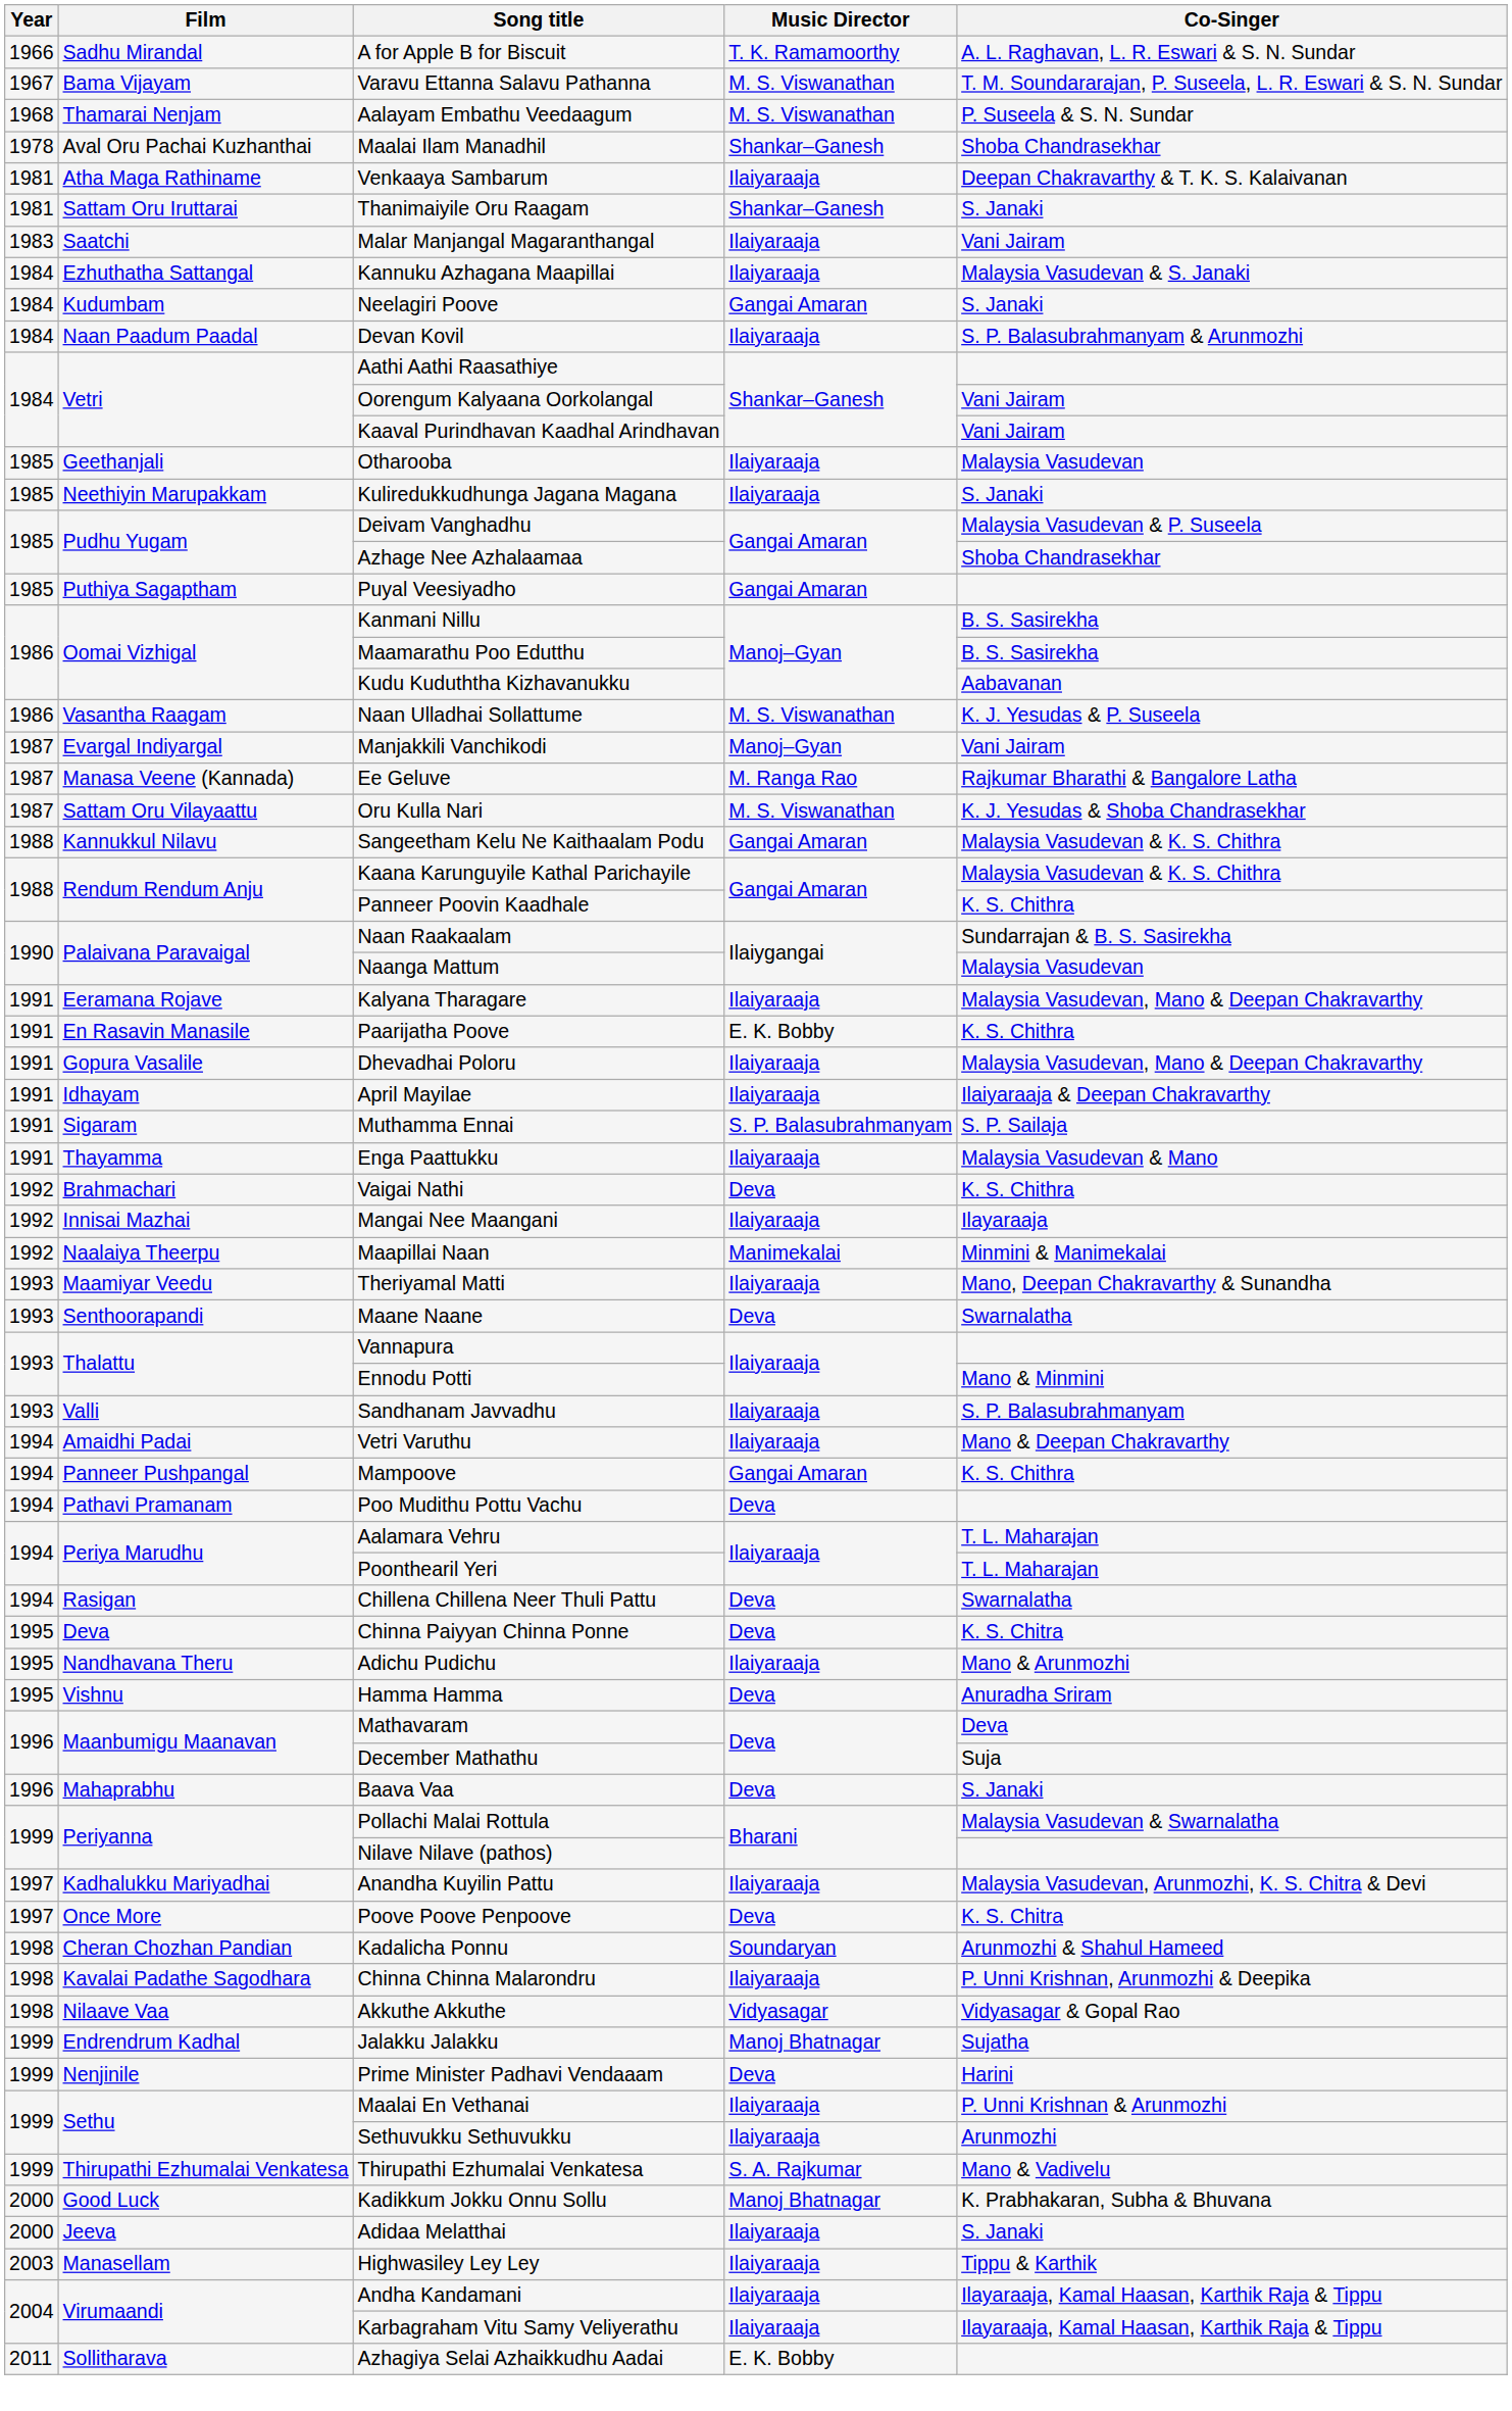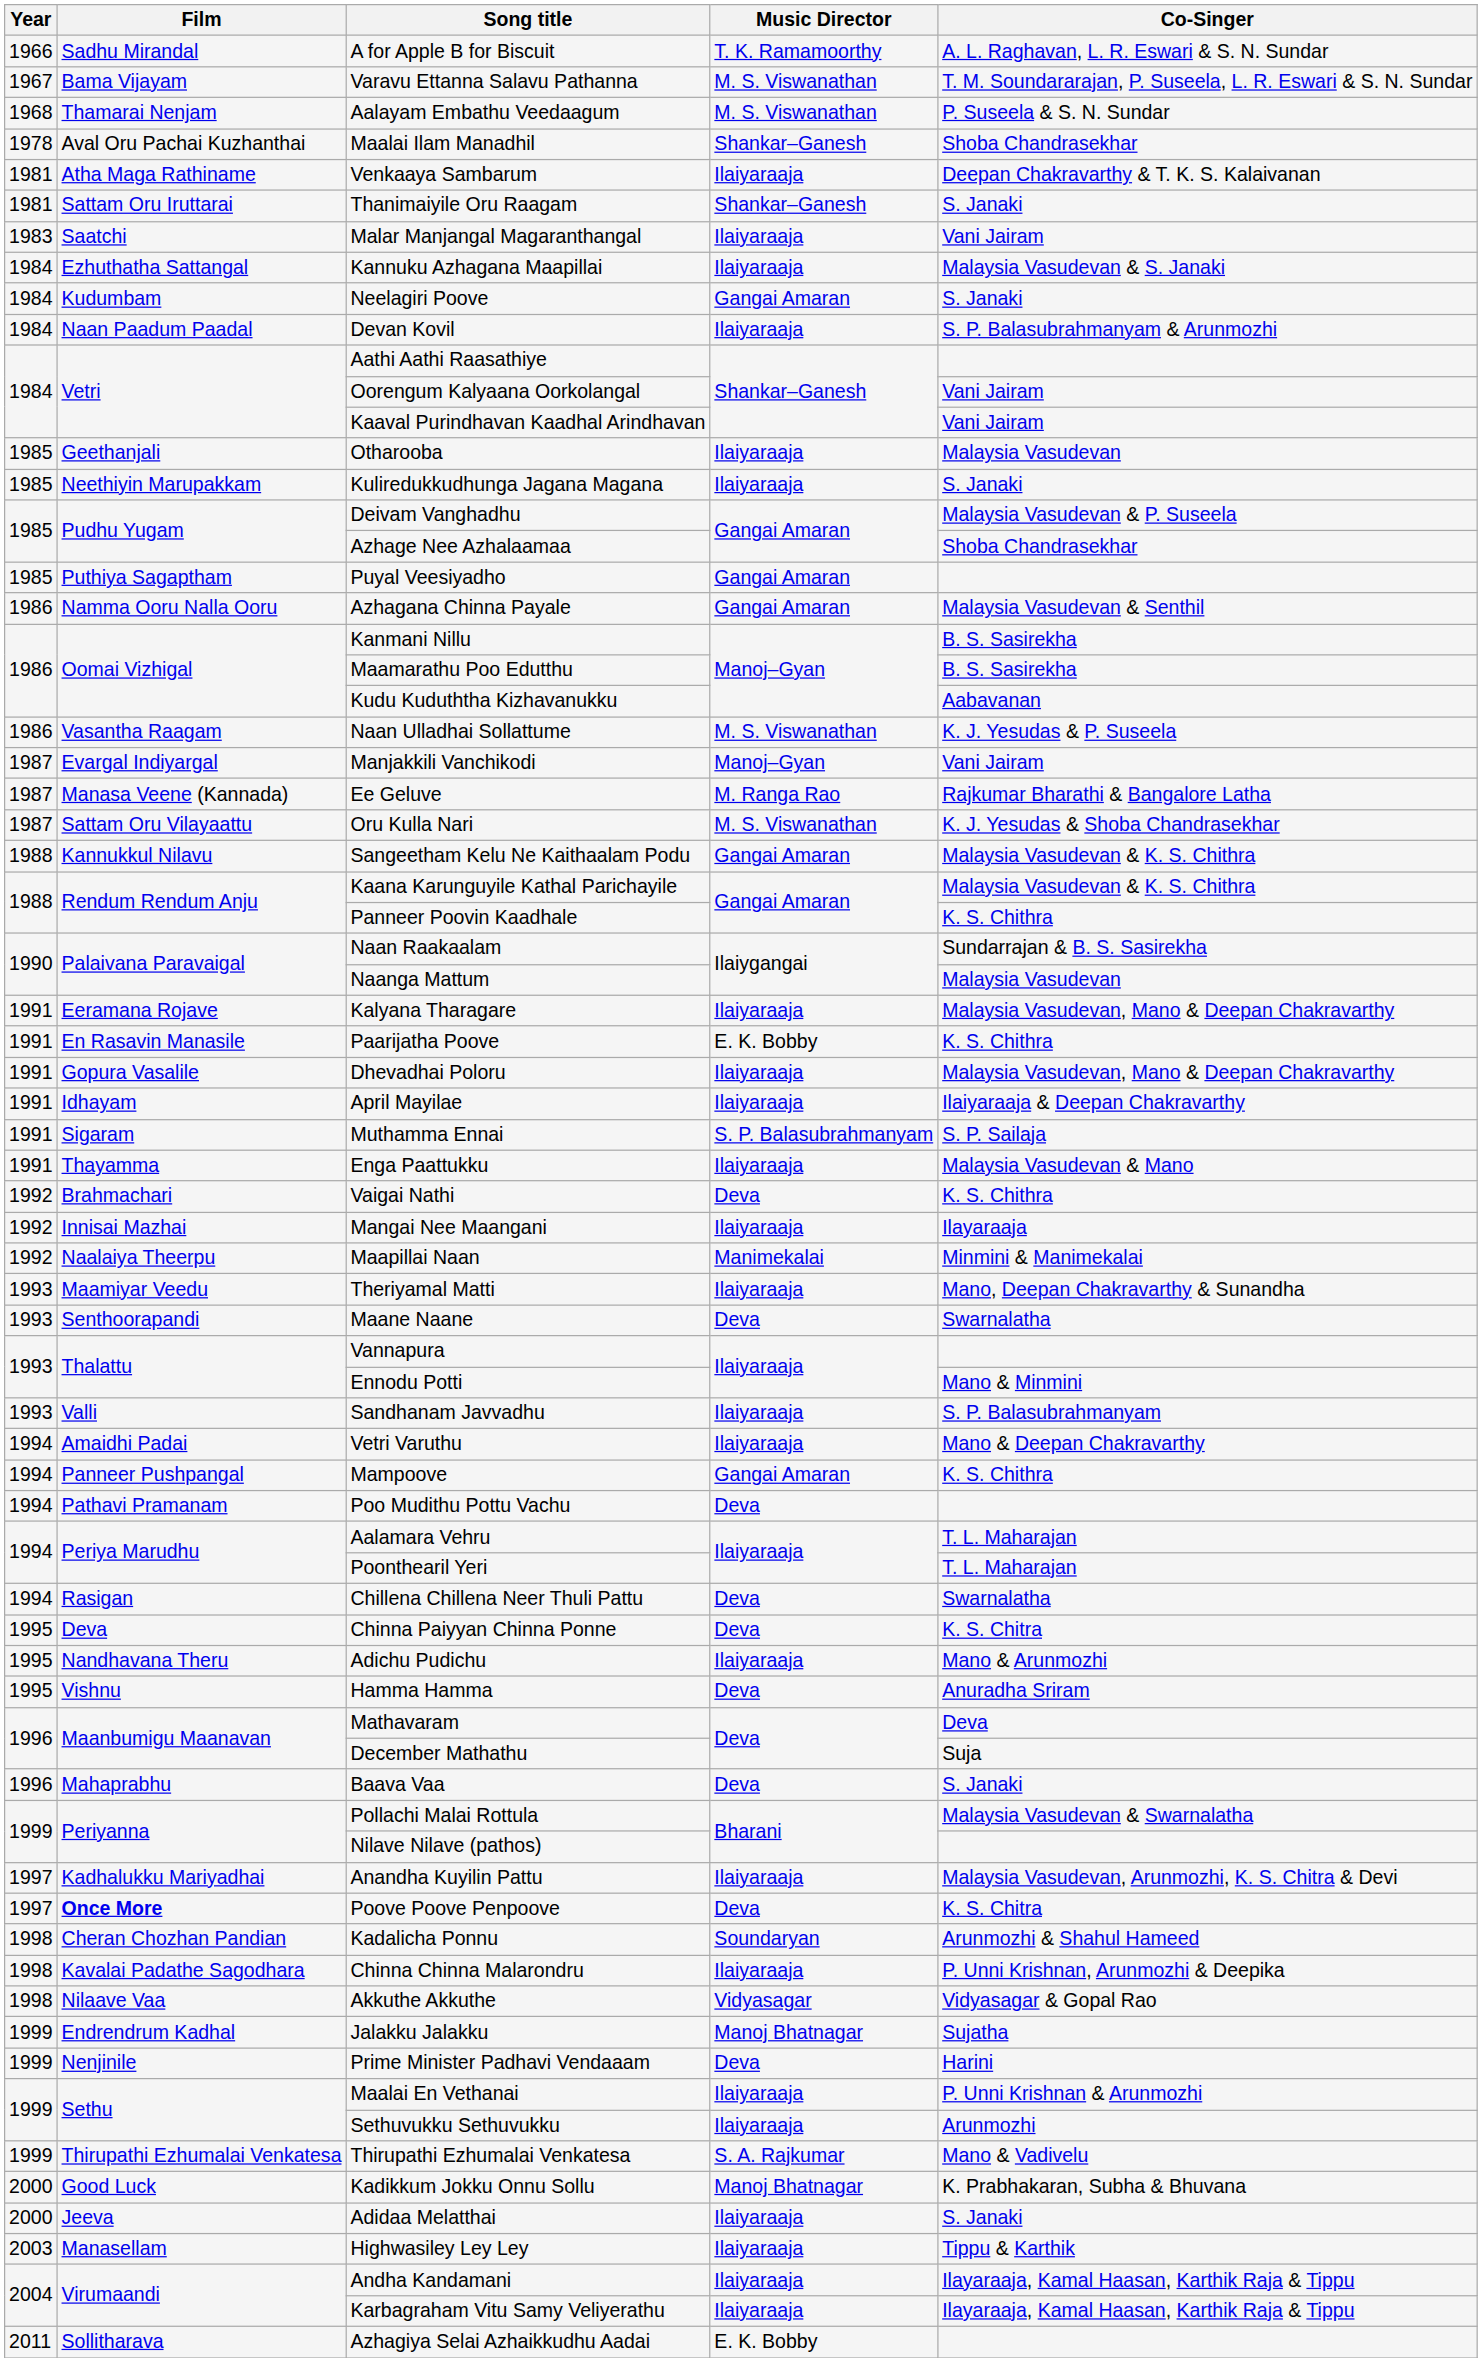+ row: 1986 | Namma Ooru Nalla Ooru | Azhagana Chinna Payale | Gangai Amaran | Malaysia Vasudevan & Senthil
Poove Poove Penpoove | Film: normal -> bold
